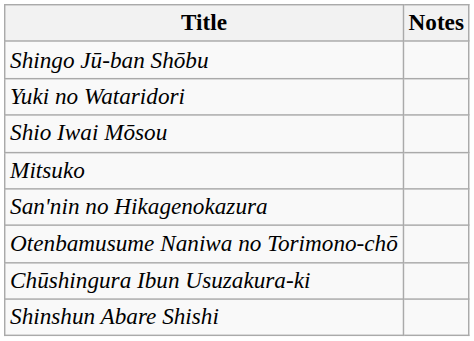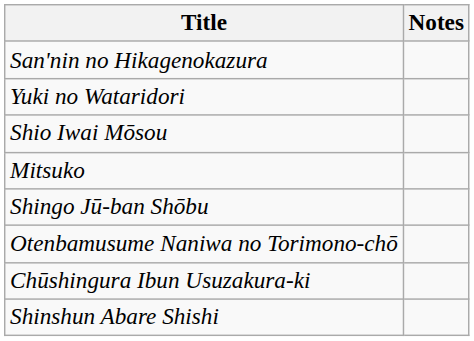rows swapped: Shingo Jū-ban Shōbu <-> San'nin no Hikagenokazura
